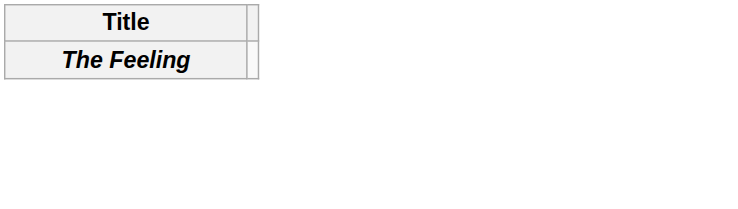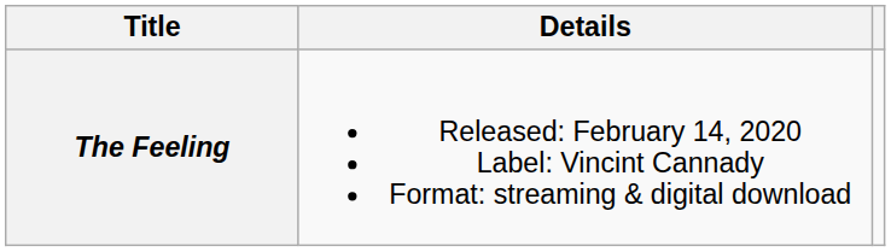+ column: Details | Released: February 14, 2020 Label: Vincint Cannady Format: streaming & digital download
